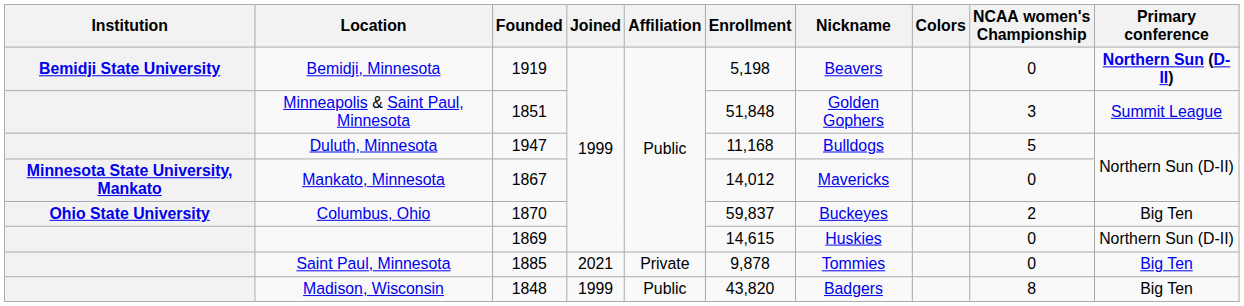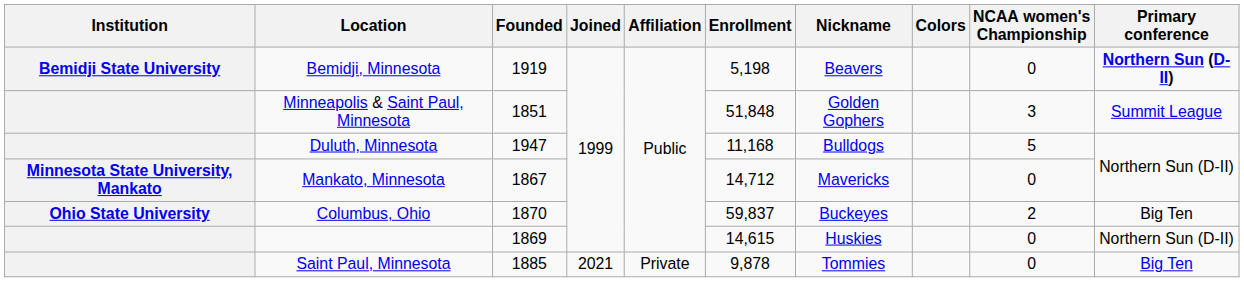Mankato, Minnesota | Enrollment: 14,012 -> 14,712
- row: Madison, Wisconsin | 1848 | 1999 | Public | 43,820 | Badgers | 8 | Big Ten
